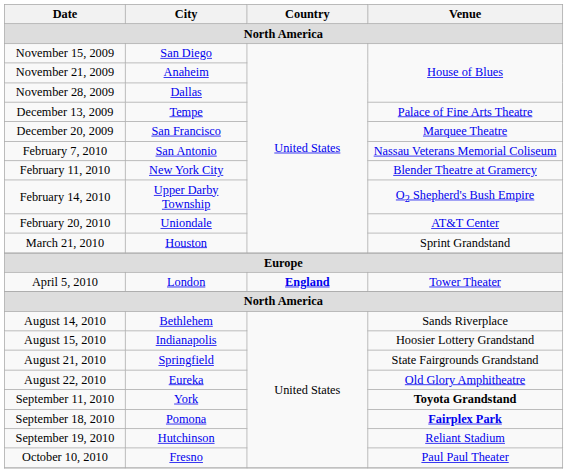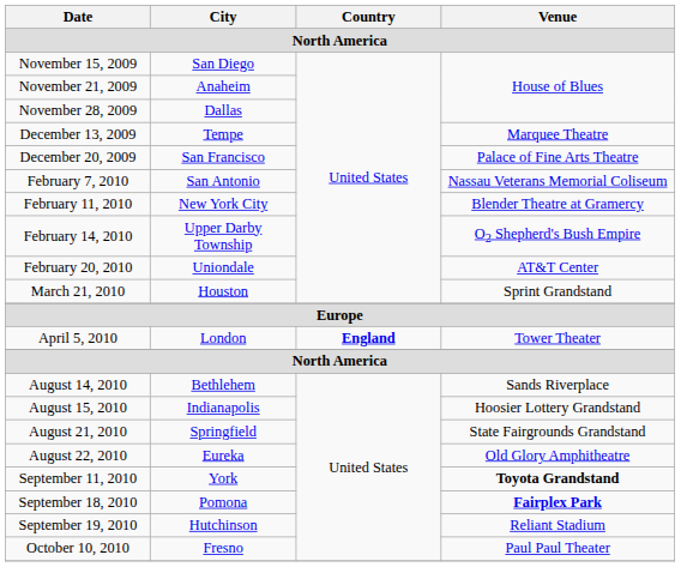December 13, 2009 | Venue: Palace of Fine Arts Theatre -> Marquee Theatre
December 20, 2009 | Venue: Marquee Theatre -> Palace of Fine Arts Theatre
